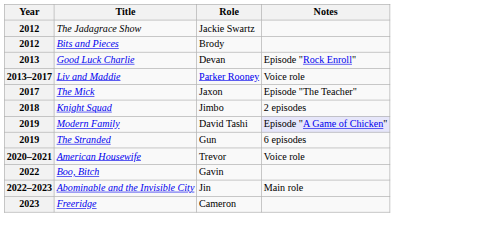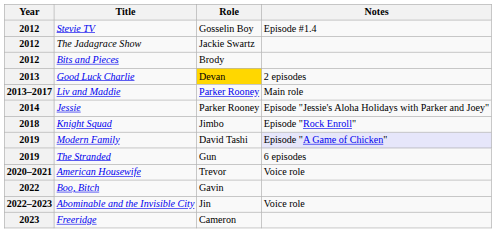+ row: 2012 | Stevie TV | Gosselin Boy | Episode #1.4
Good Luck Charlie | Role: no background -> gold background
Good Luck Charlie | Notes: Episode "Rock Enroll" -> 2 episodes
Liv and Maddie | Notes: Voice role -> Main role
+ row: 2014 | Jessie | Parker Rooney | Episode "Jessie's Aloha Holidays with Parker and Joey"
- row: 2017 | The Mick | Jaxon | Episode "The Teacher"
Knight Squad | Notes: 2 episodes -> Episode "Rock Enroll"
Abominable and the Invisible City | Notes: Main role -> Voice role
